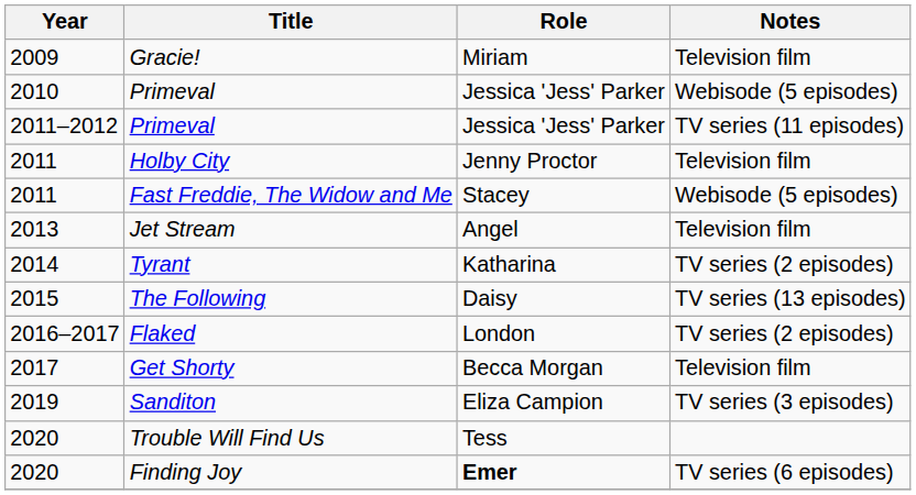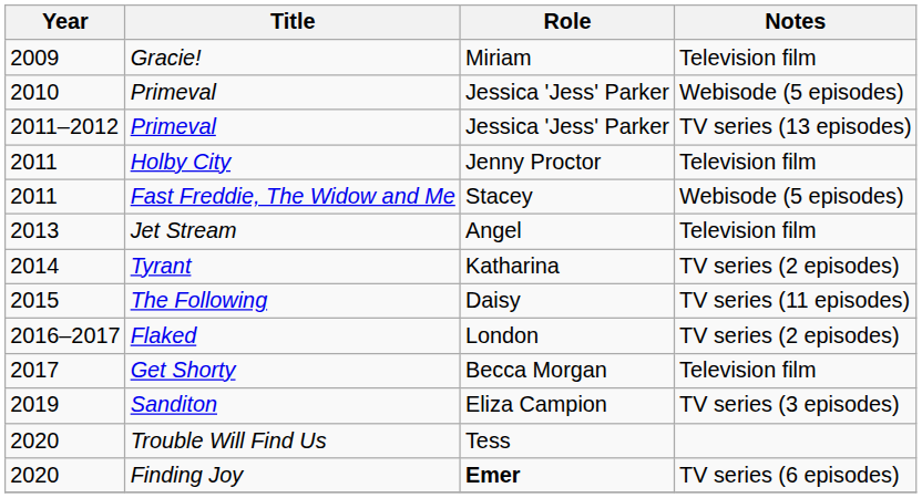2011–2012 / Primeval | Notes: TV series (11 episodes) -> TV series (13 episodes)
The Following | Notes: TV series (13 episodes) -> TV series (11 episodes)
